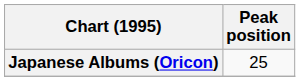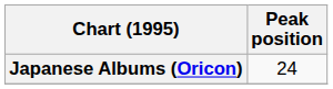Japanese Albums (Oricon) | Peak position: 25 -> 24
